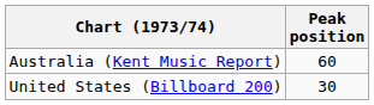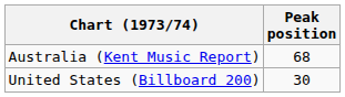Australia (Kent Music Report) | Peak position: 60 -> 68
